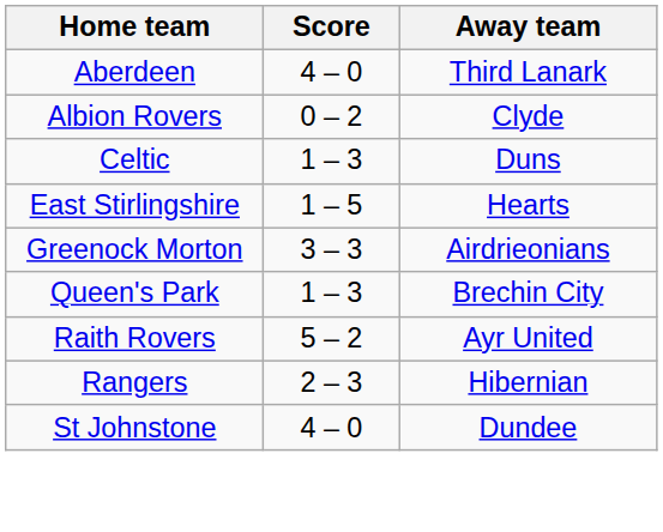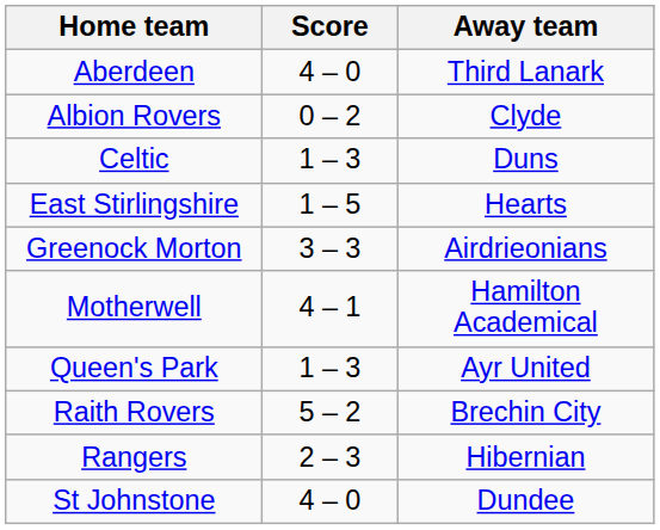+ row: Motherwell | 4 – 1 | Hamilton Academical
Queen's Park | Away team: Brechin City -> Ayr United
Raith Rovers | Away team: Ayr United -> Brechin City
